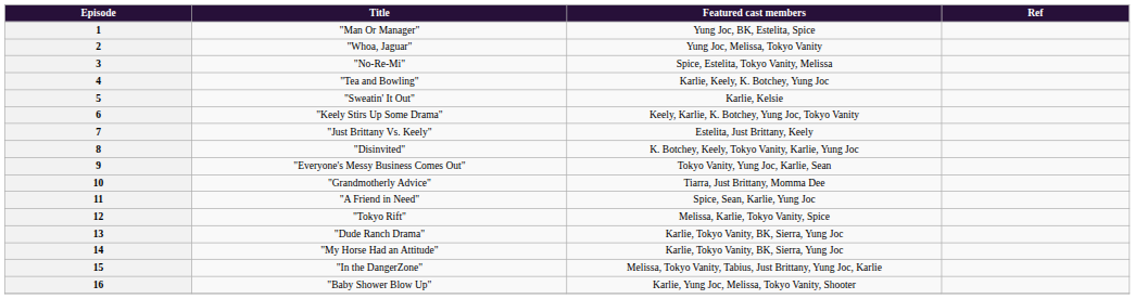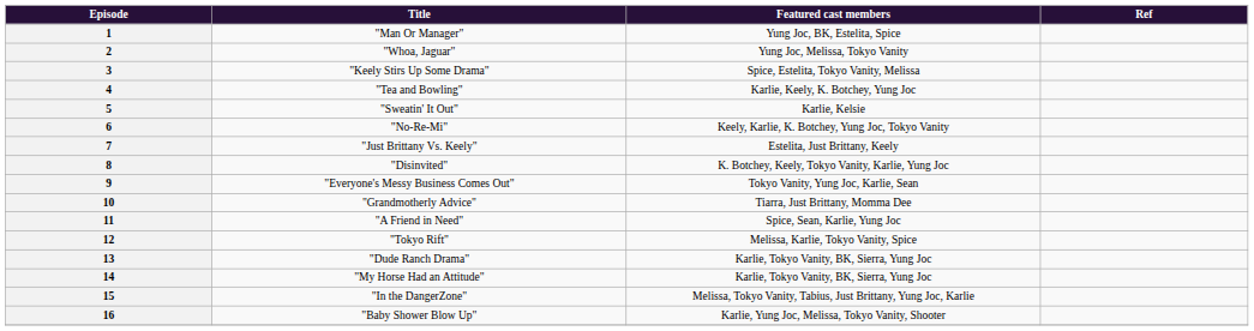3 | Title: "No-Re-Mi" -> "Keely Stirs Up Some Drama"
6 | Title: "Keely Stirs Up Some Drama" -> "No-Re-Mi"
